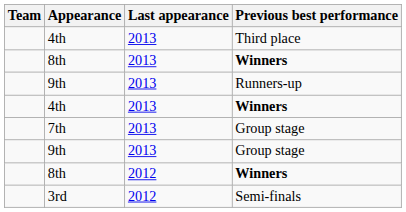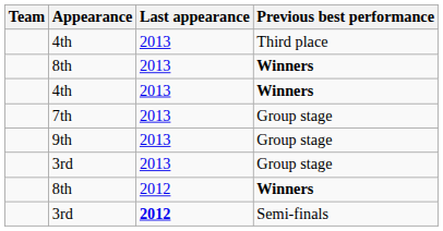- row: 9th | 2013 | Runners-up
+ row: 3rd | 2013 | Group stage
3rd / Semi-finals | Last appearance: normal -> bold
